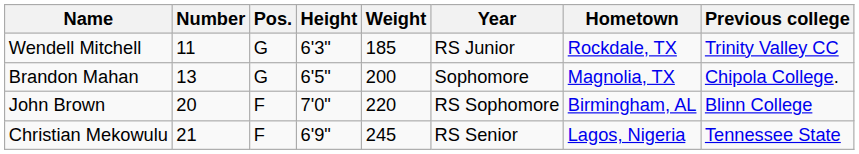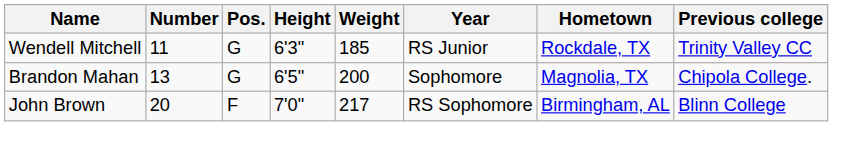John Brown | Weight: 220 -> 217
- row: Christian Mekowulu | 21 | F | 6'9" | 245 | RS Senior | Lagos, Nigeria | Tennessee State
